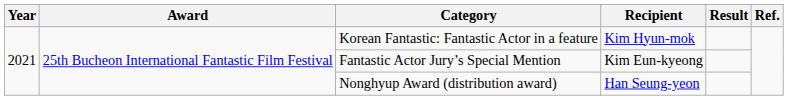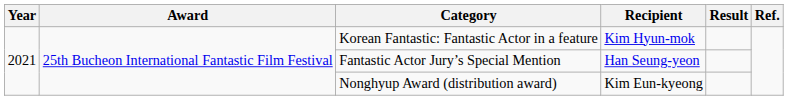Fantastic Actor Jury’s Special Mention | Recipient: Kim Eun-kyeong -> Han Seung-yeon
Nonghyup Award (distribution award) | Recipient: Han Seung-yeon -> Kim Eun-kyeong
